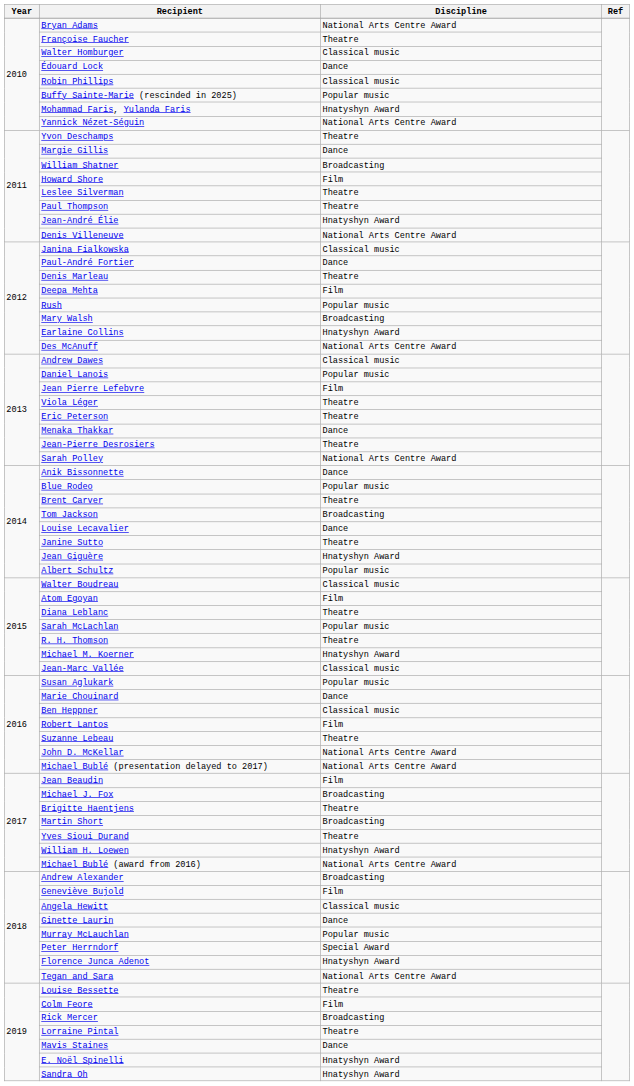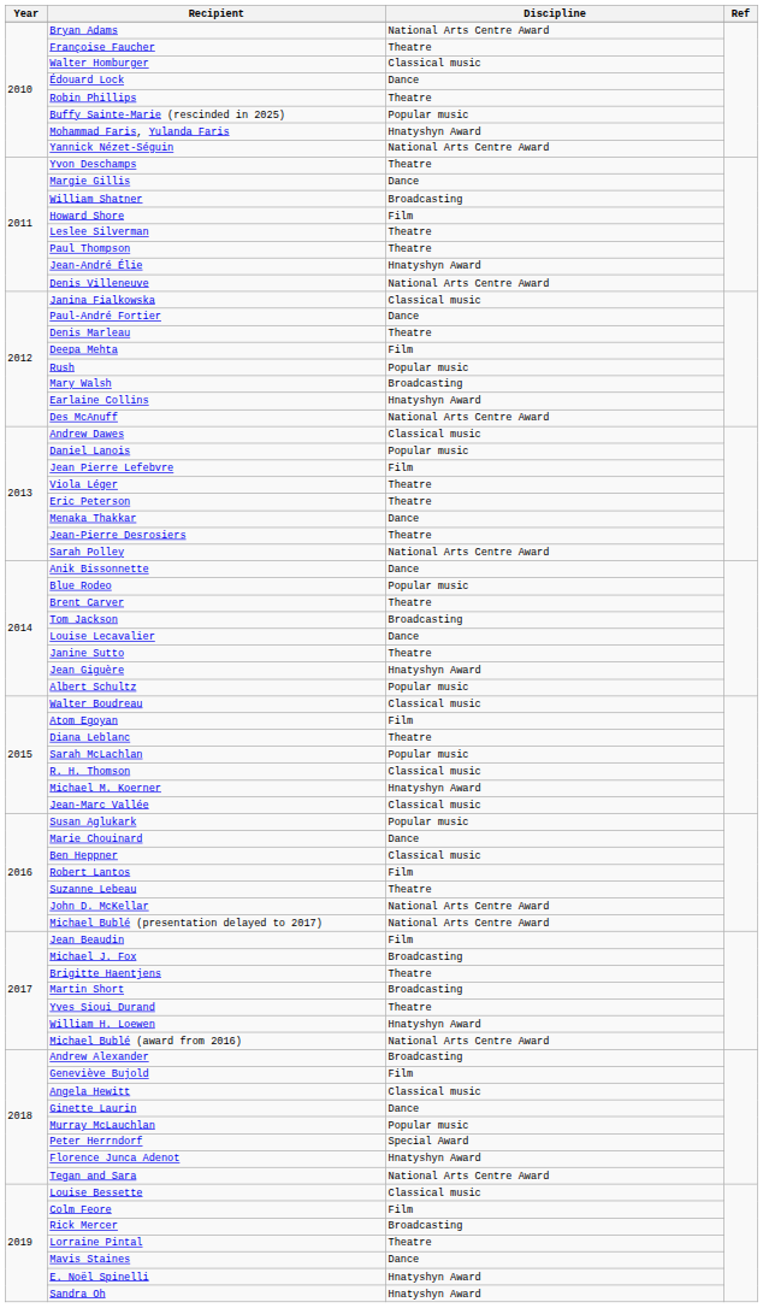Robin Phillips | Discipline: Classical music -> Theatre
R. H. Thomson | Discipline: Theatre -> Classical music
Louise Bessette | Discipline: Theatre -> Classical music
